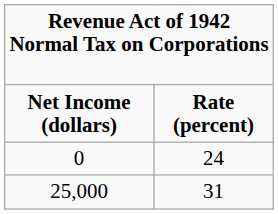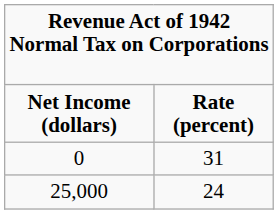0 | column 2: 24 -> 31
25,000 | column 2: 31 -> 24
